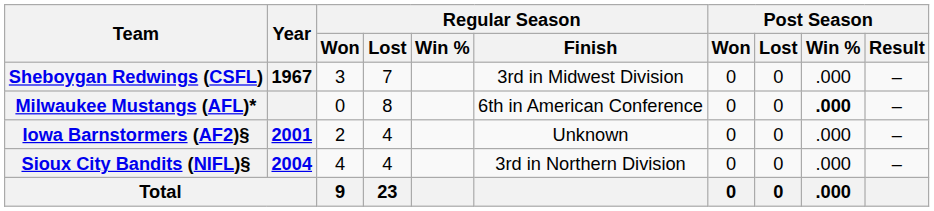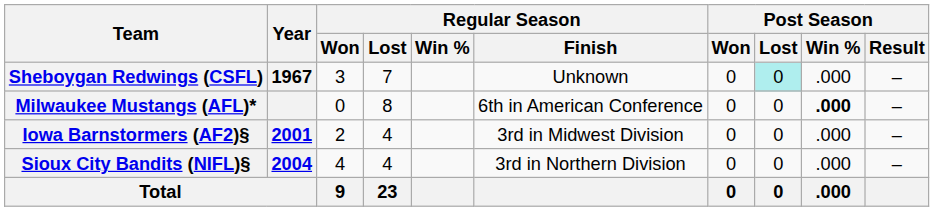Sheboygan Redwings (CSFL) | Regular Season / Finish: 3rd in Midwest Division -> Unknown
Sheboygan Redwings (CSFL) | Post Season / Lost: no background -> paleturquoise background
Iowa Barnstormers (AF2)§ | Regular Season / Finish: Unknown -> 3rd in Midwest Division
